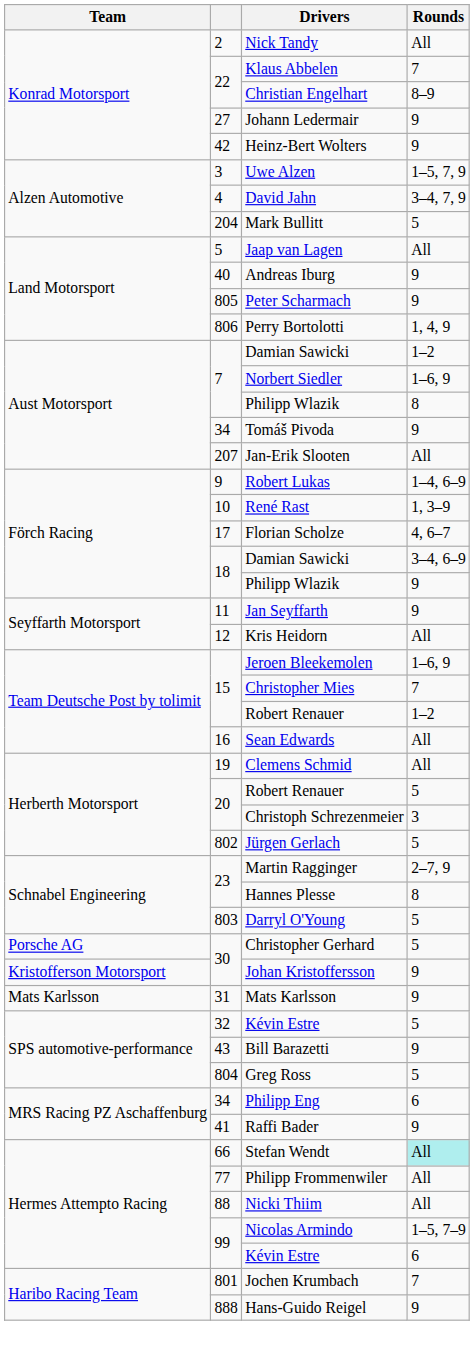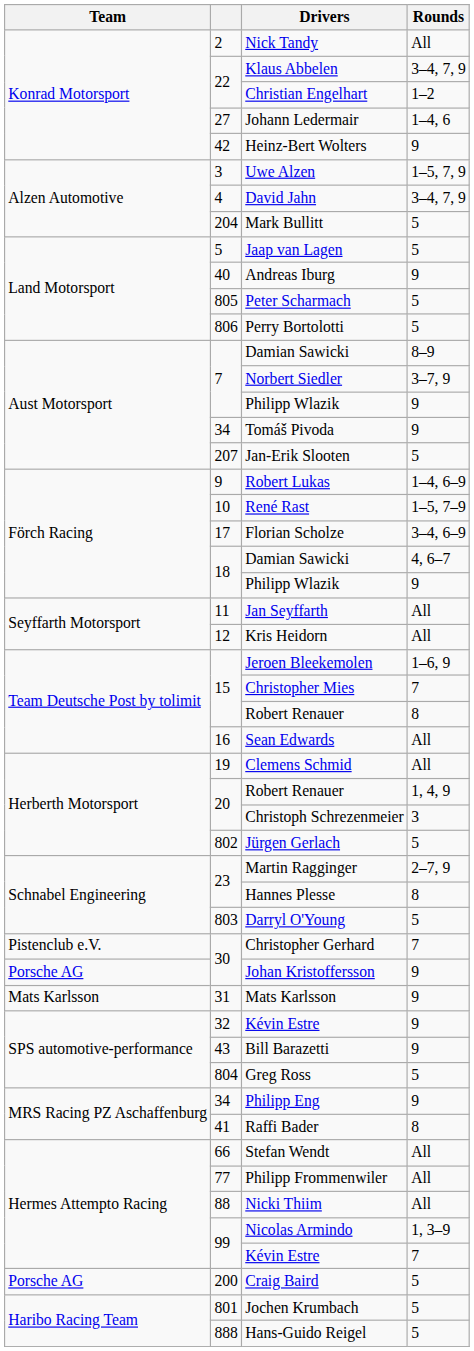Klaus Abbelen | Rounds: 7 -> 3–4, 7, 9
Christian Engelhart | Rounds: 8–9 -> 1–2
Johann Ledermair | Rounds: 9 -> 1–4, 6
Jaap van Lagen | Rounds: All -> 5
Peter Scharmach | Rounds: 9 -> 5
Perry Bortolotti | Rounds: 1, 4, 9 -> 5
7 / Damian Sawicki | Rounds: 1–2 -> 8–9
Norbert Siedler | Rounds: 1–6, 9 -> 3–7, 9
7 / Philipp Wlazik | Rounds: 8 -> 9
Jan-Erik Slooten | Rounds: All -> 5
René Rast | Rounds: 1, 3–9 -> 1–5, 7–9
Florian Scholze | Rounds: 4, 6–7 -> 3–4, 6–9
18 / Damian Sawicki | Rounds: 3–4, 6–9 -> 4, 6–7
Jan Seyffarth | Rounds: 9 -> All
15 / Robert Renauer | Rounds: 1–2 -> 8
20 / Robert Renauer | Rounds: 5 -> 1, 4, 9
Christopher Gerhard | Team: Porsche AG -> Pistenclub e.V.
Christopher Gerhard | Rounds: 5 -> 7
Johan Kristoffersson | Team: Kristofferson Motorsport -> Porsche AG
32 / Kévin Estre | Rounds: 5 -> 9
Philipp Eng | Rounds: 6 -> 9
Raffi Bader | Rounds: 9 -> 8
Stefan Wendt | Rounds: paleturquoise background -> no background
Nicolas Armindo | Rounds: 1–5, 7–9 -> 1, 3–9
99 / Kévin Estre | Rounds: 6 -> 7
+ row: Porsche AG | 200 | Craig Baird | 5
Jochen Krumbach | Rounds: 7 -> 5
Hans-Guido Reigel | Rounds: 9 -> 5
